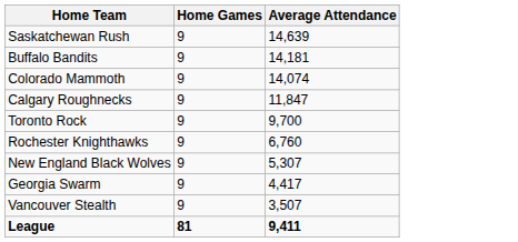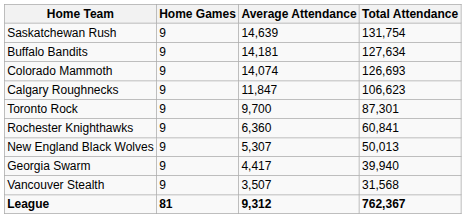+ column: Total Attendance | 131,754 | 127,634 | 126,693 | 106,623 | 87,301 | 60,841 | 50,013 | 39,940 | 31,568 | 762,367
Rochester Knighthawks | Average Attendance: 6,760 -> 6,360
League | Average Attendance: 9,411 -> 9,312
